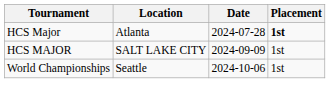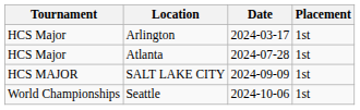+ row: HCS Major | Arlington | 2024-03-17 | 1st
Atlanta | Placement: bold -> normal
